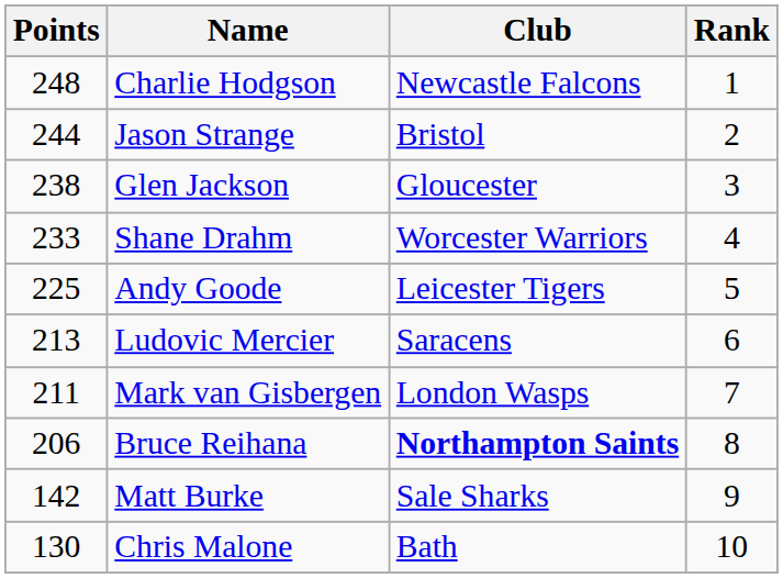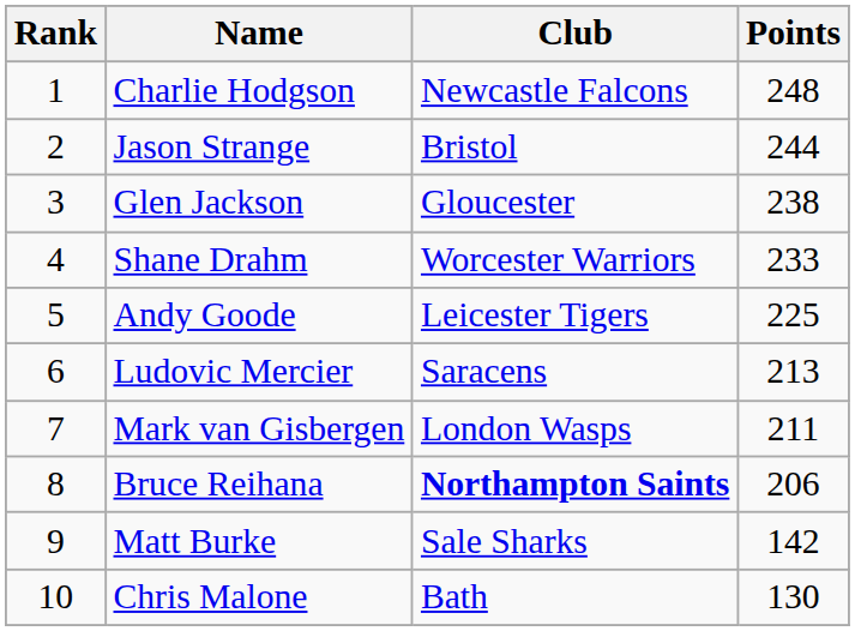columns swapped: Rank <-> Points
